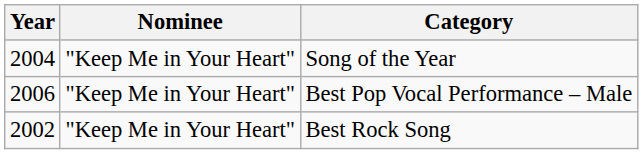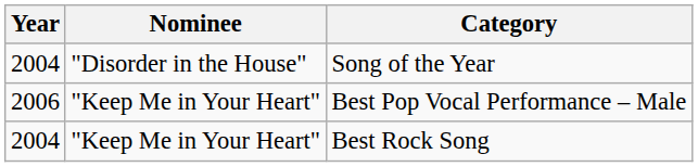Song of the Year | Nominee: "Keep Me in Your Heart" -> "Disorder in the House"
Best Rock Song | Year: 2002 -> 2004
